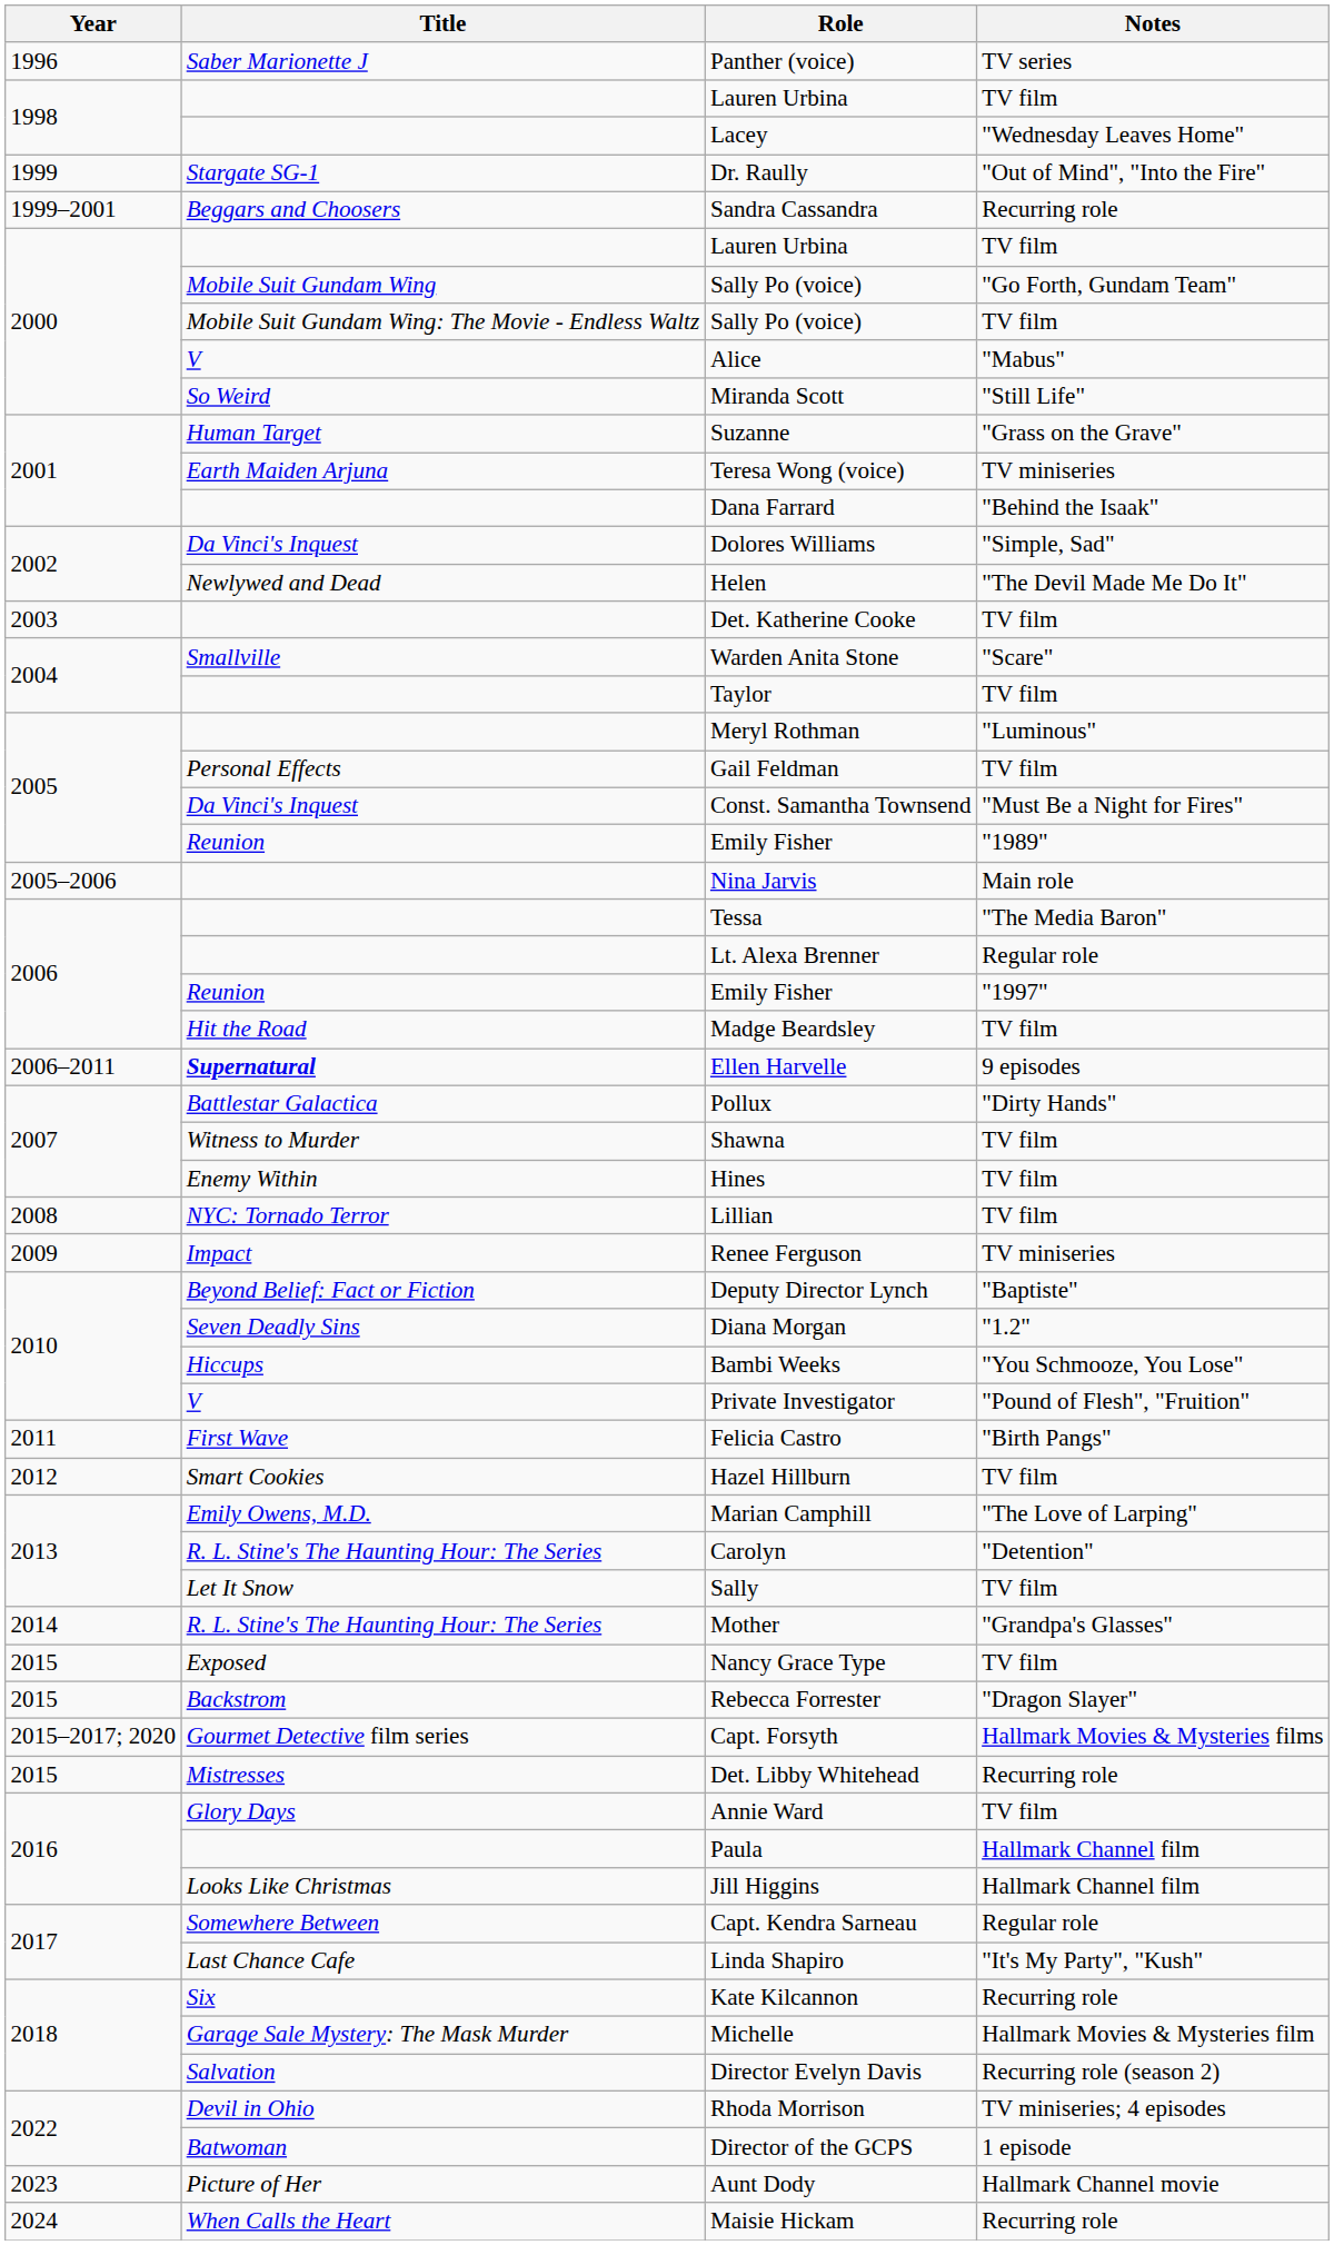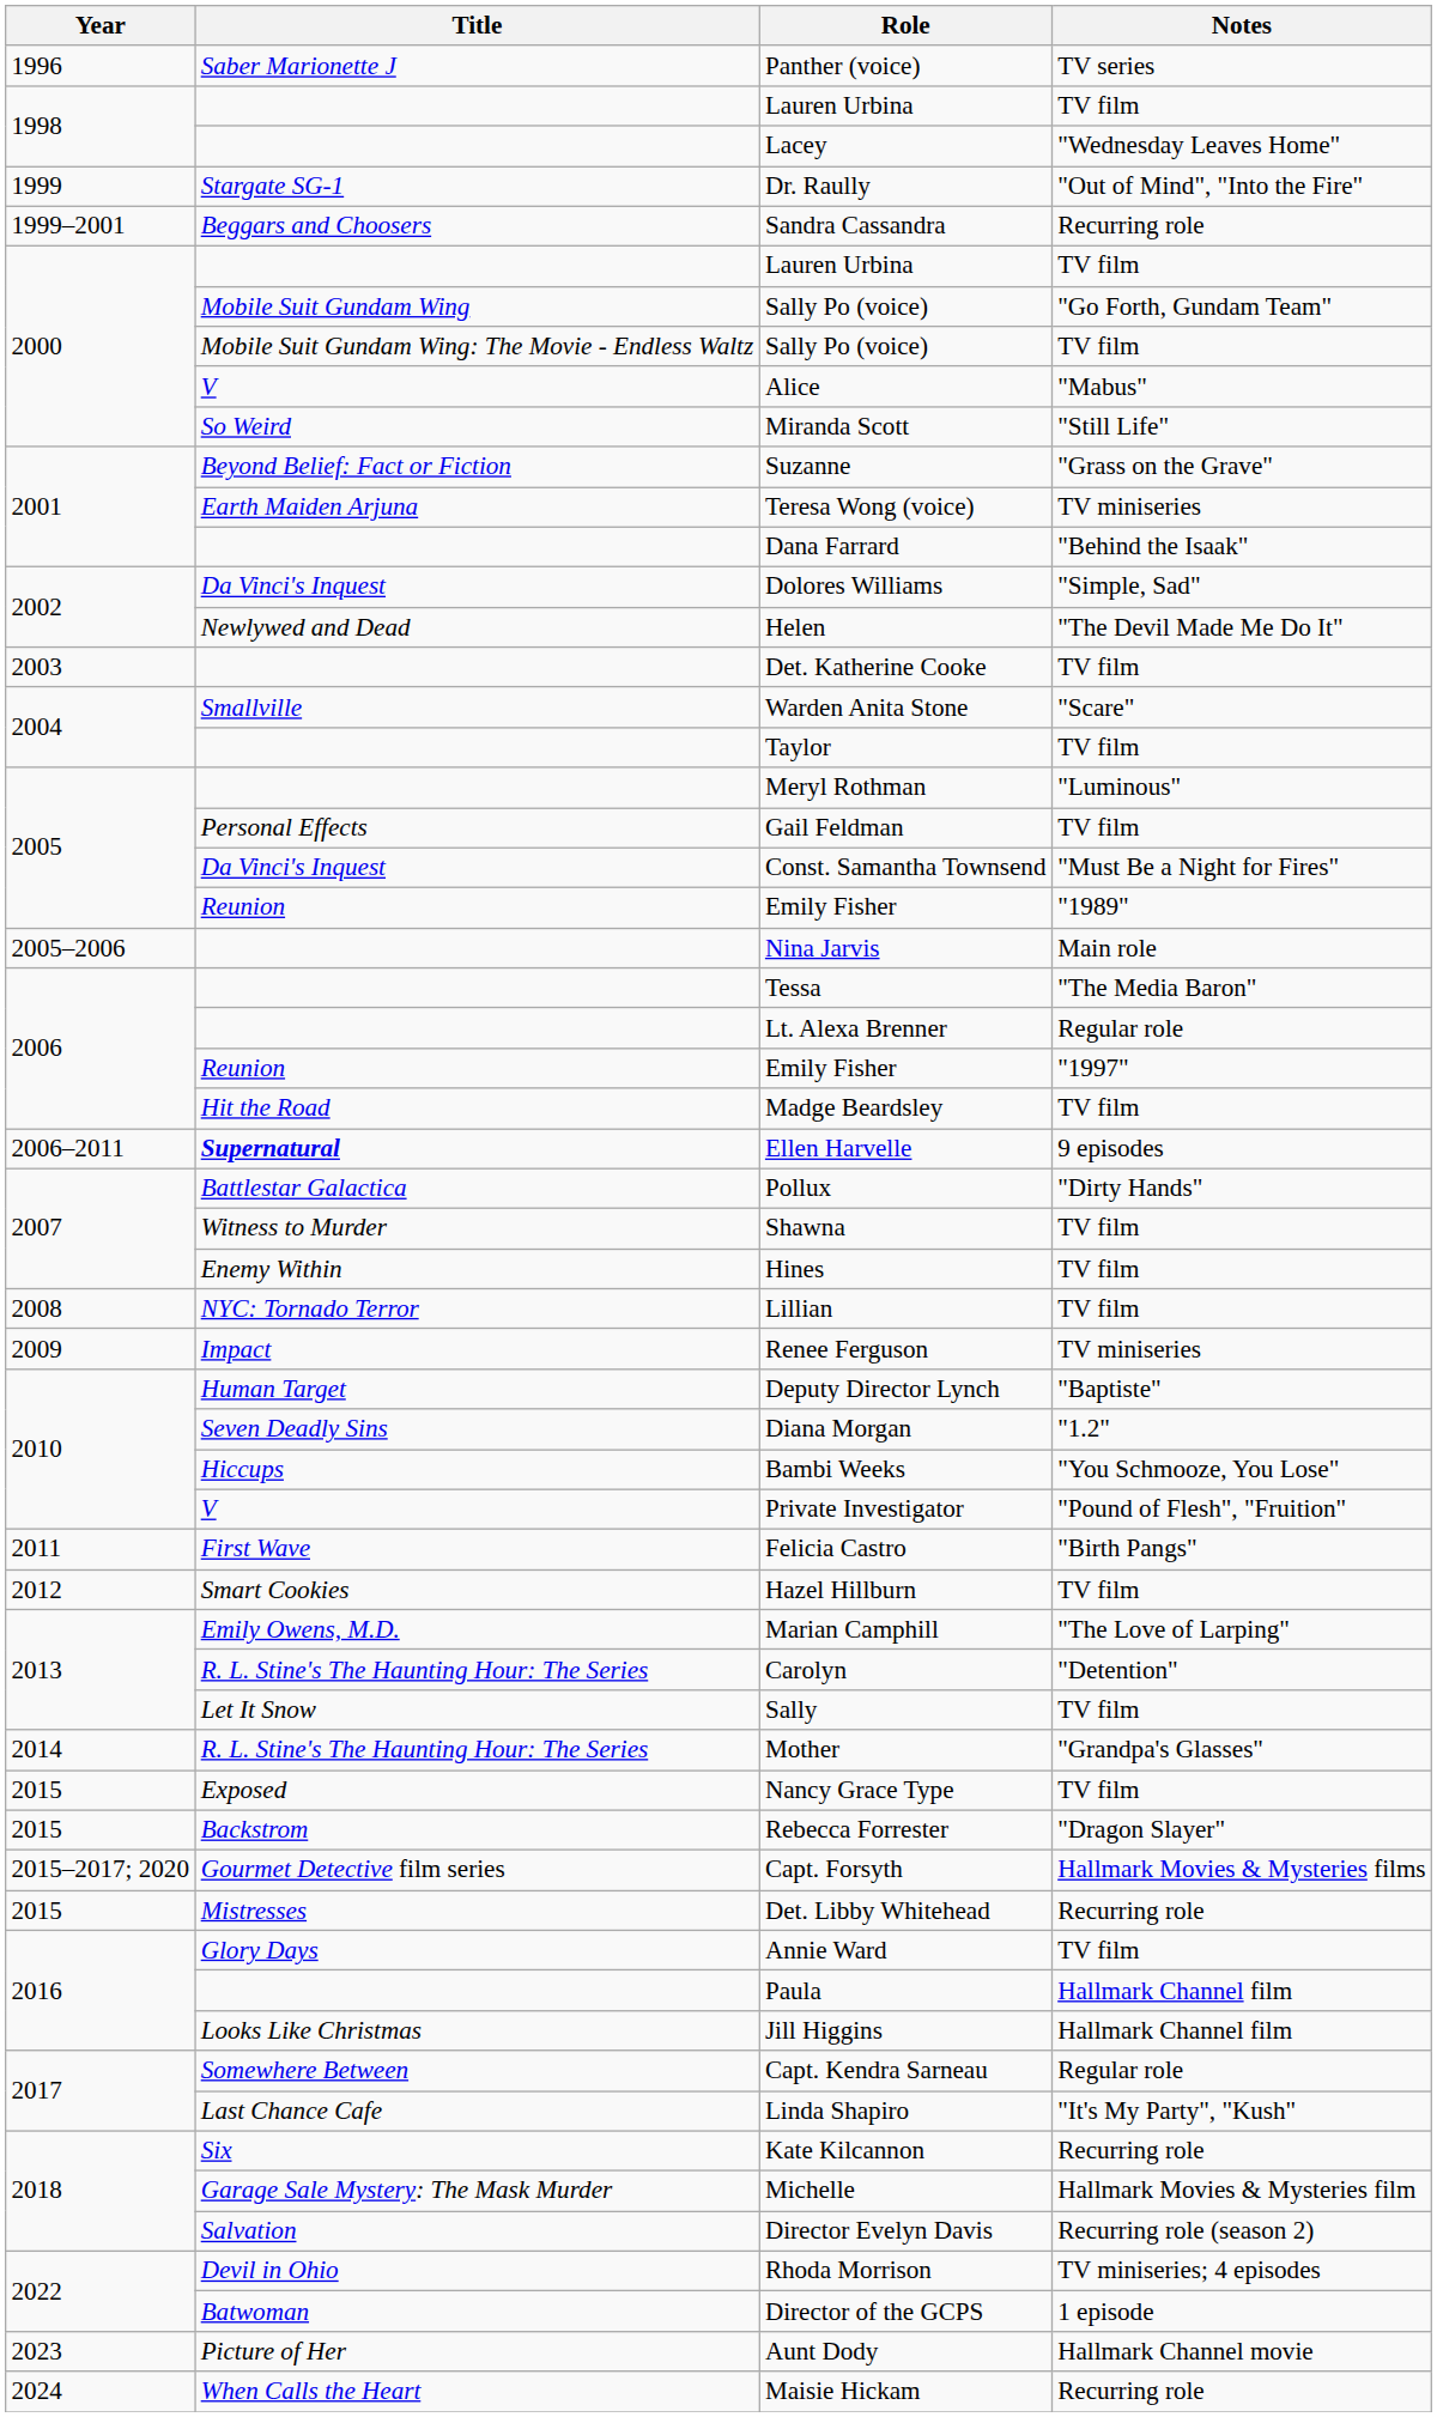Suzanne | Title: Human Target -> Beyond Belief: Fact or Fiction
Deputy Director Lynch | Title: Beyond Belief: Fact or Fiction -> Human Target
